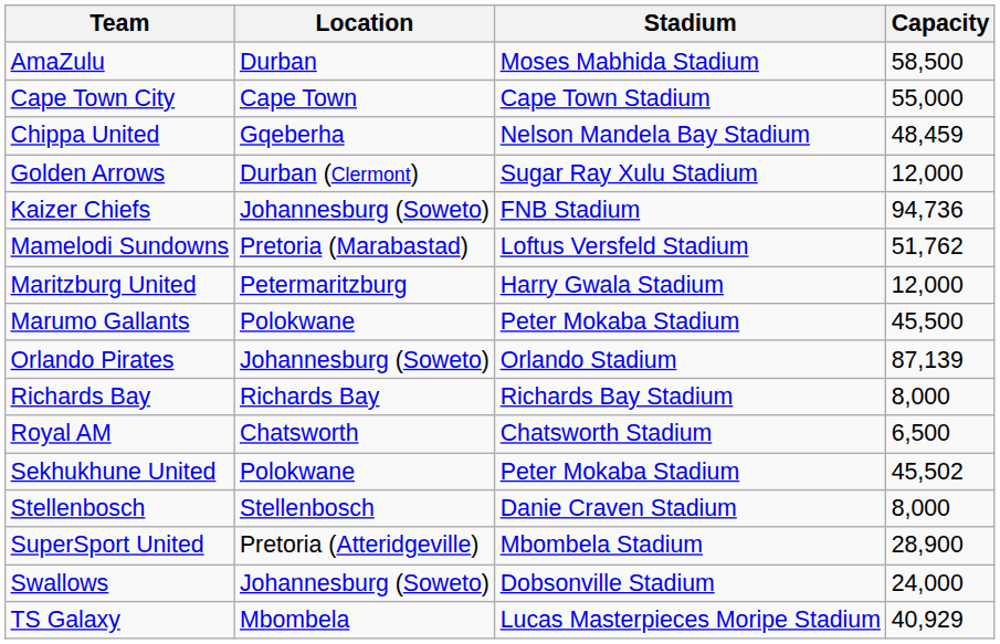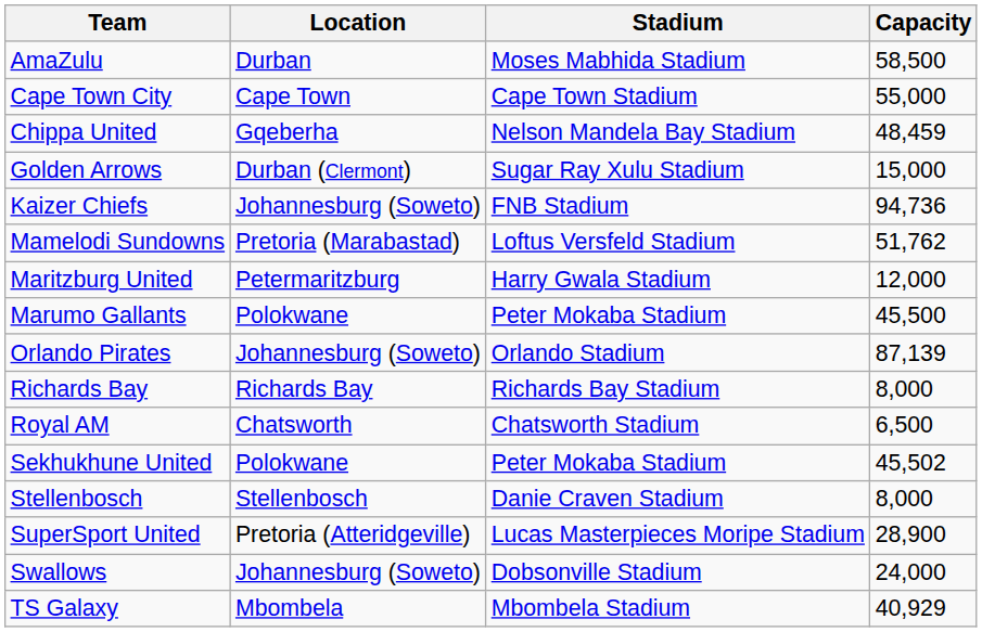Golden Arrows | Capacity: 12,000 -> 15,000
SuperSport United | Stadium: Mbombela Stadium -> Lucas Masterpieces Moripe Stadium
TS Galaxy | Stadium: Lucas Masterpieces Moripe Stadium -> Mbombela Stadium
